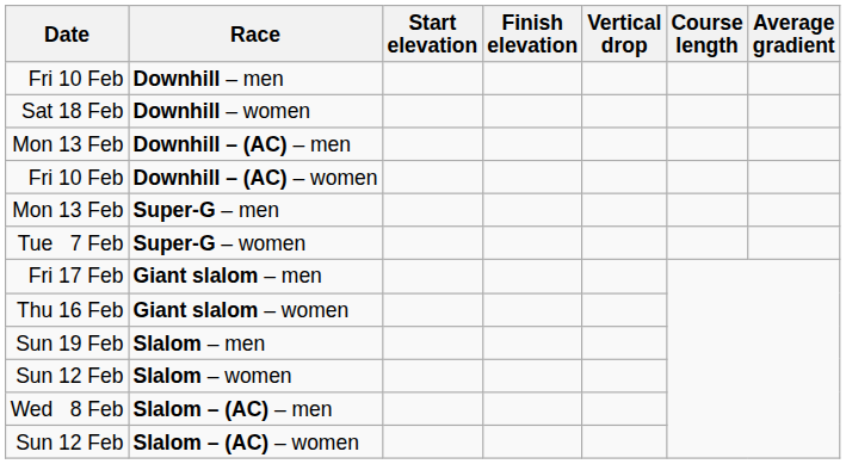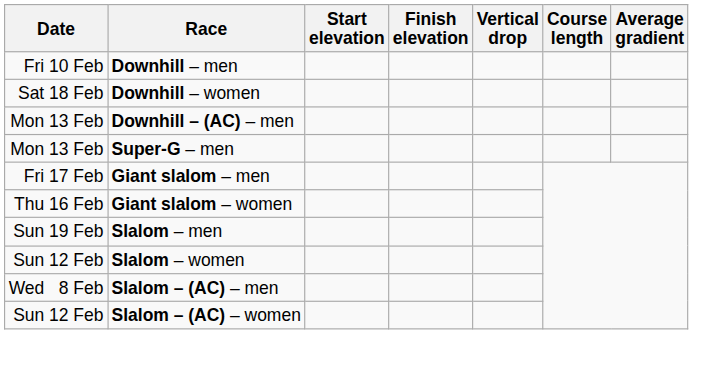- row: Fri 10 Feb | Downhill – (AC) – women
- row: Tue 7 Feb | Super-G – women
